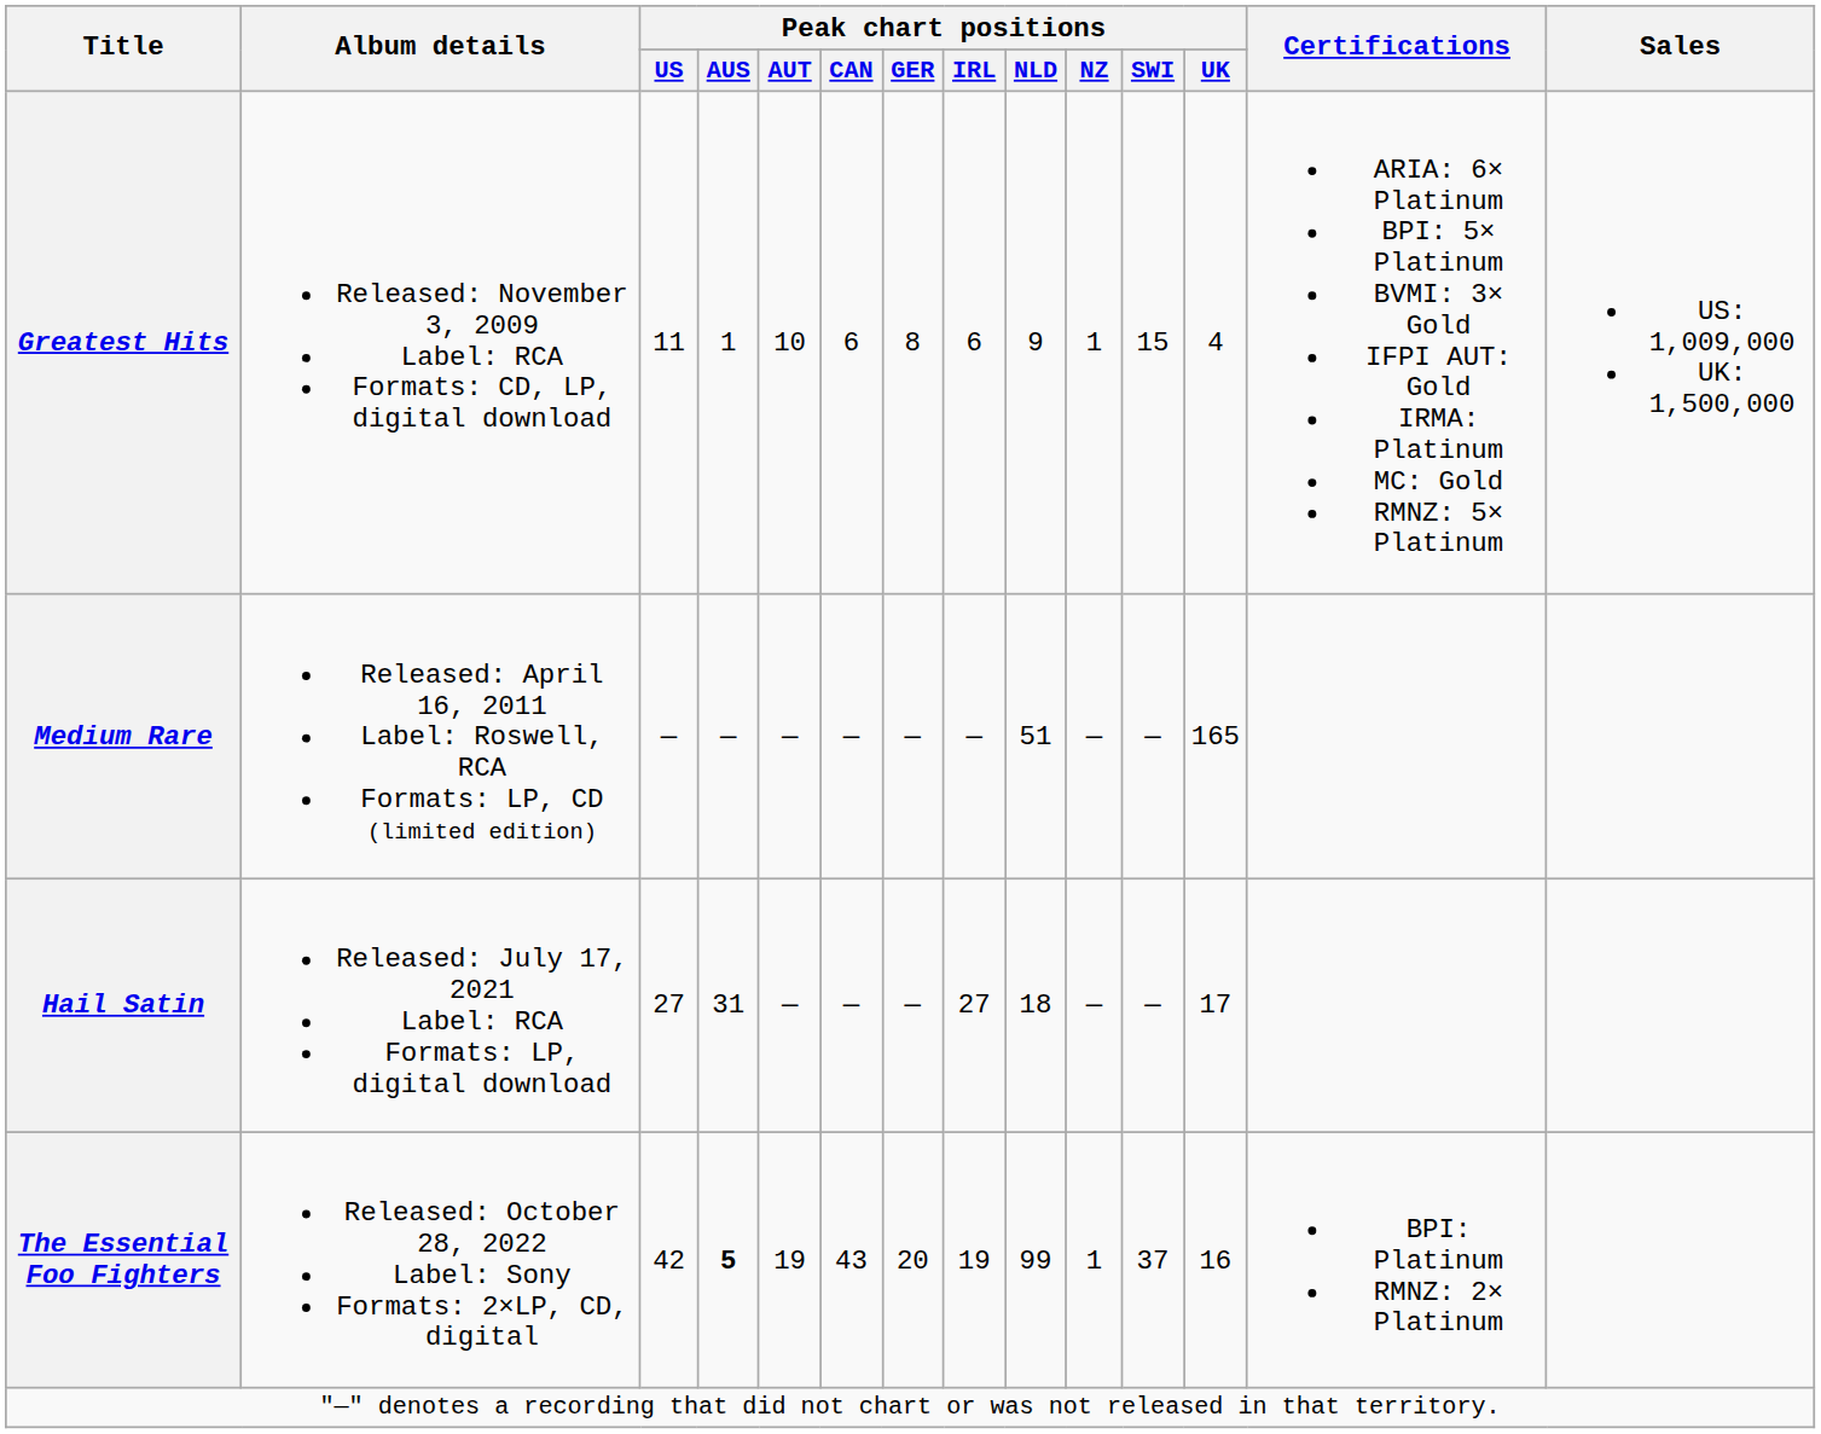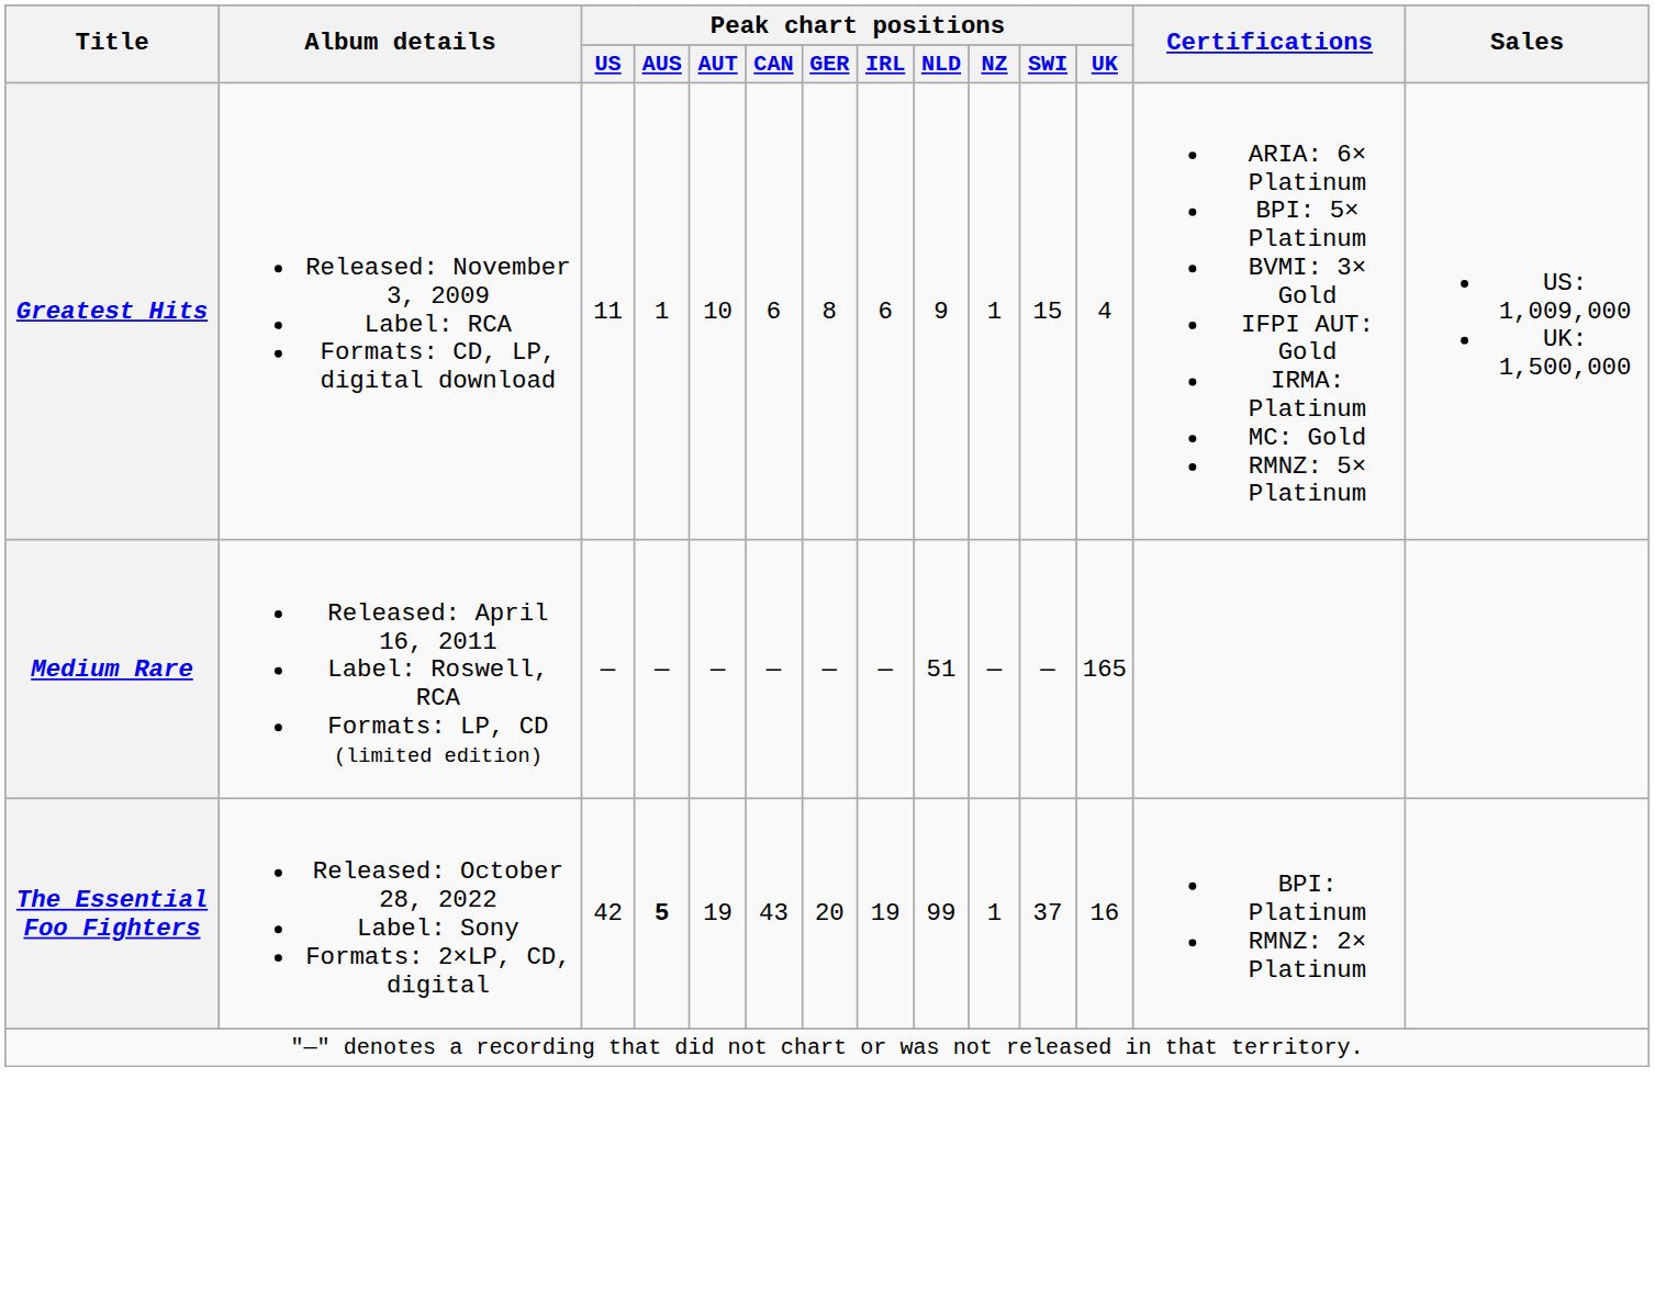- row: Hail Satin | Released: July 17, 2021 Label: RCA Formats: LP, digital download | 27 | 31 | — | — | — | 27 | 18 | — | — | 17
